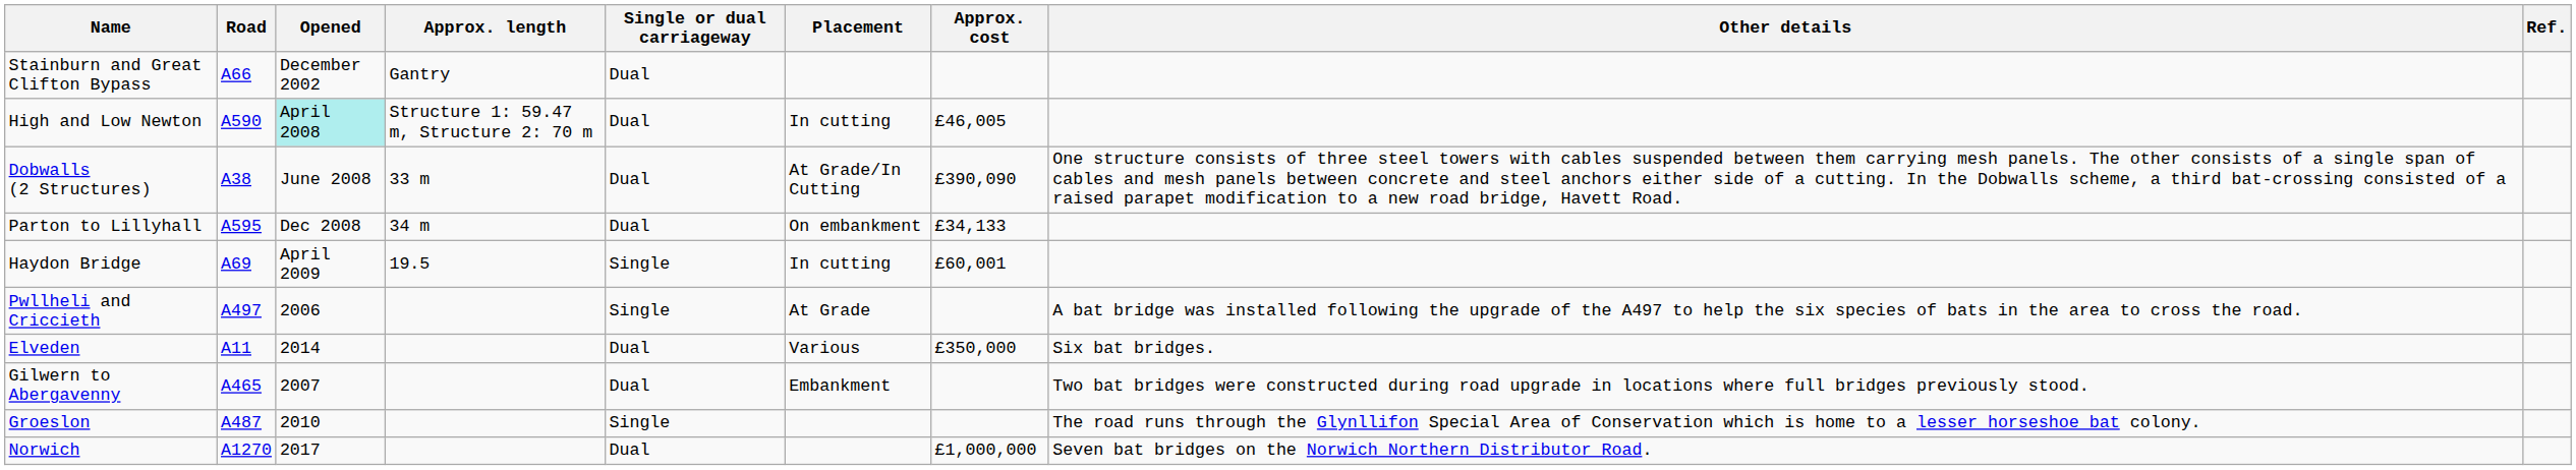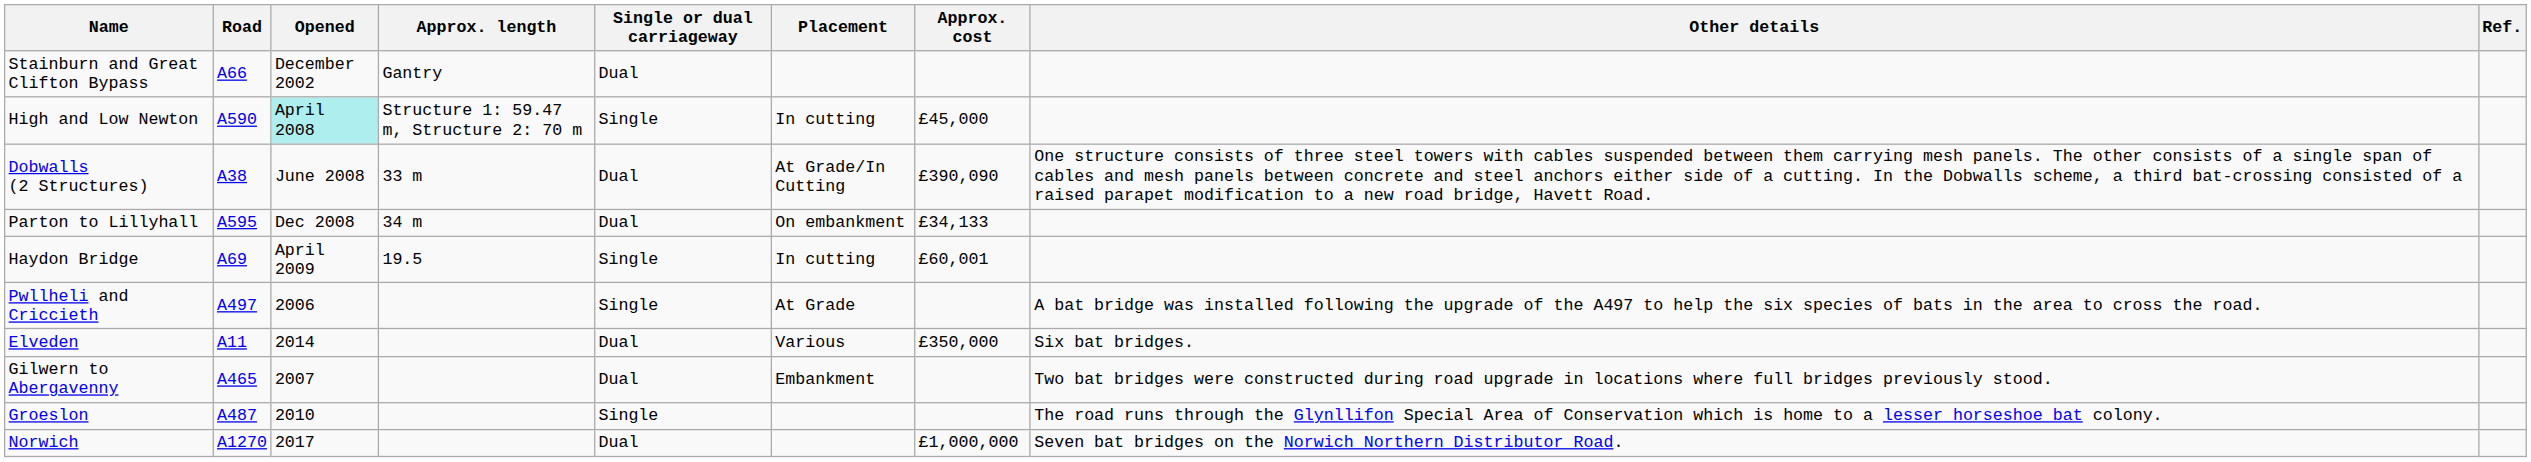High and Low Newton | Single or dual carriageway: Dual -> Single
High and Low Newton | Approx. cost: £46,005 -> £45,000
